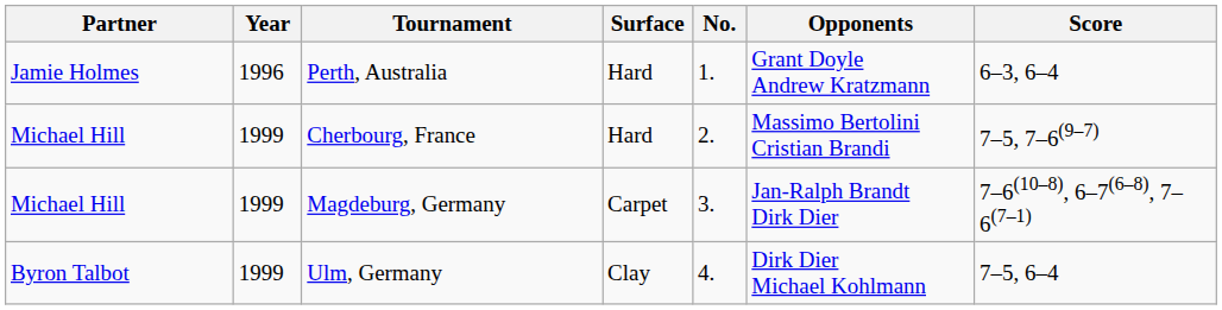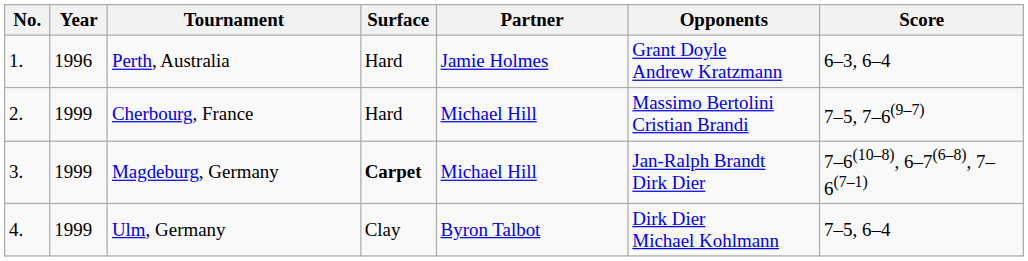columns swapped: No. <-> Partner
Magdeburg, Germany | Surface: normal -> bold
